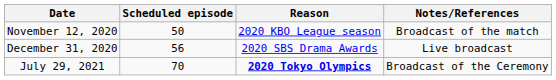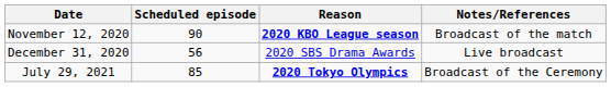November 12, 2020 | Scheduled episode: 50 -> 90
November 12, 2020 | Reason: normal -> bold
July 29, 2021 | Scheduled episode: 70 -> 85
